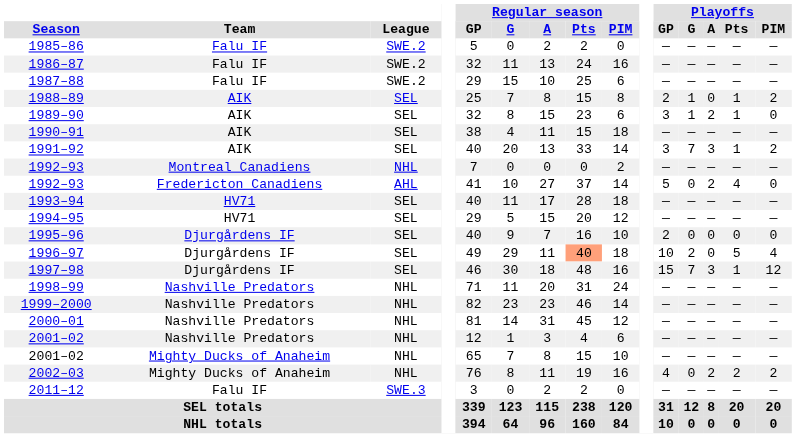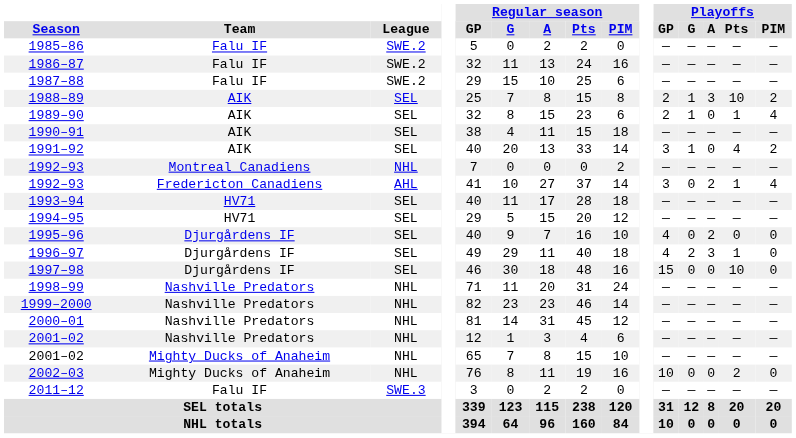1988–89 | Playoffs / A: 0 -> 3
1988–89 | Playoffs / Pts: 1 -> 10
1989–90 | Playoffs / GP: 3 -> 2
1989–90 | Playoffs / A: 2 -> 0
1989–90 | Playoffs / PIM: 0 -> 4
1991–92 | Playoffs / G: 7 -> 1
1991–92 | Playoffs / A: 3 -> 0
1991–92 | Playoffs / Pts: 1 -> 4
1992–93 / Fredericton Canadiens | Playoffs / GP: 5 -> 3
1992–93 / Fredericton Canadiens | Playoffs / Pts: 4 -> 1
1992–93 / Fredericton Canadiens | Playoffs / PIM: 0 -> 4
1995–96 | Playoffs / GP: 2 -> 4
1995–96 | Playoffs / A: 0 -> 2
1996–97 | Regular season / Pts: lightsalmon background -> no background
1996–97 | Playoffs / GP: 10 -> 4
1996–97 | Playoffs / A: 0 -> 3
1996–97 | Playoffs / Pts: 5 -> 1
1996–97 | Playoffs / PIM: 4 -> 0
1997–98 | Playoffs / G: 7 -> 0
1997–98 | Playoffs / A: 3 -> 0
1997–98 | Playoffs / Pts: 1 -> 10
1997–98 | Playoffs / PIM: 12 -> 0
2002–03 | Playoffs / GP: 4 -> 10
2002–03 | Playoffs / A: 2 -> 0
2002–03 | Playoffs / PIM: 2 -> 0
